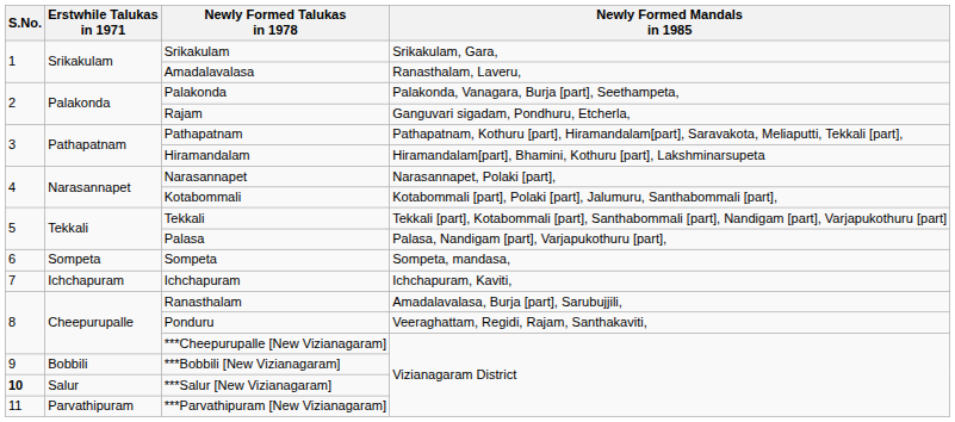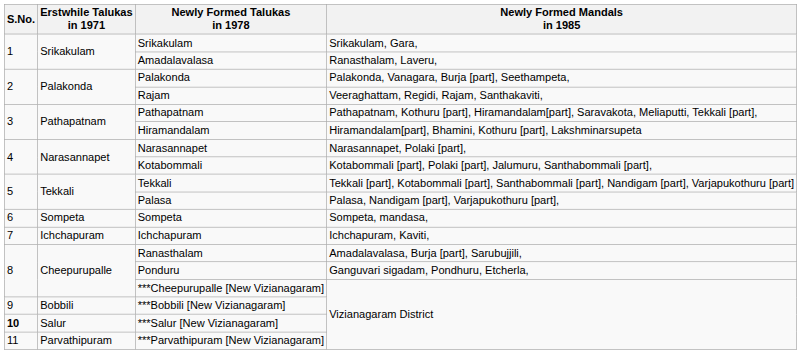Rajam | Newly Formed Mandals in 1985: Ganguvari sigadam, Pondhuru, Etcherla, -> Veeraghattam, Regidi, Rajam, Santhakaviti,
Ponduru | Newly Formed Mandals in 1985: Veeraghattam, Regidi, Rajam, Santhakaviti, -> Ganguvari sigadam, Pondhuru, Etcherla,
